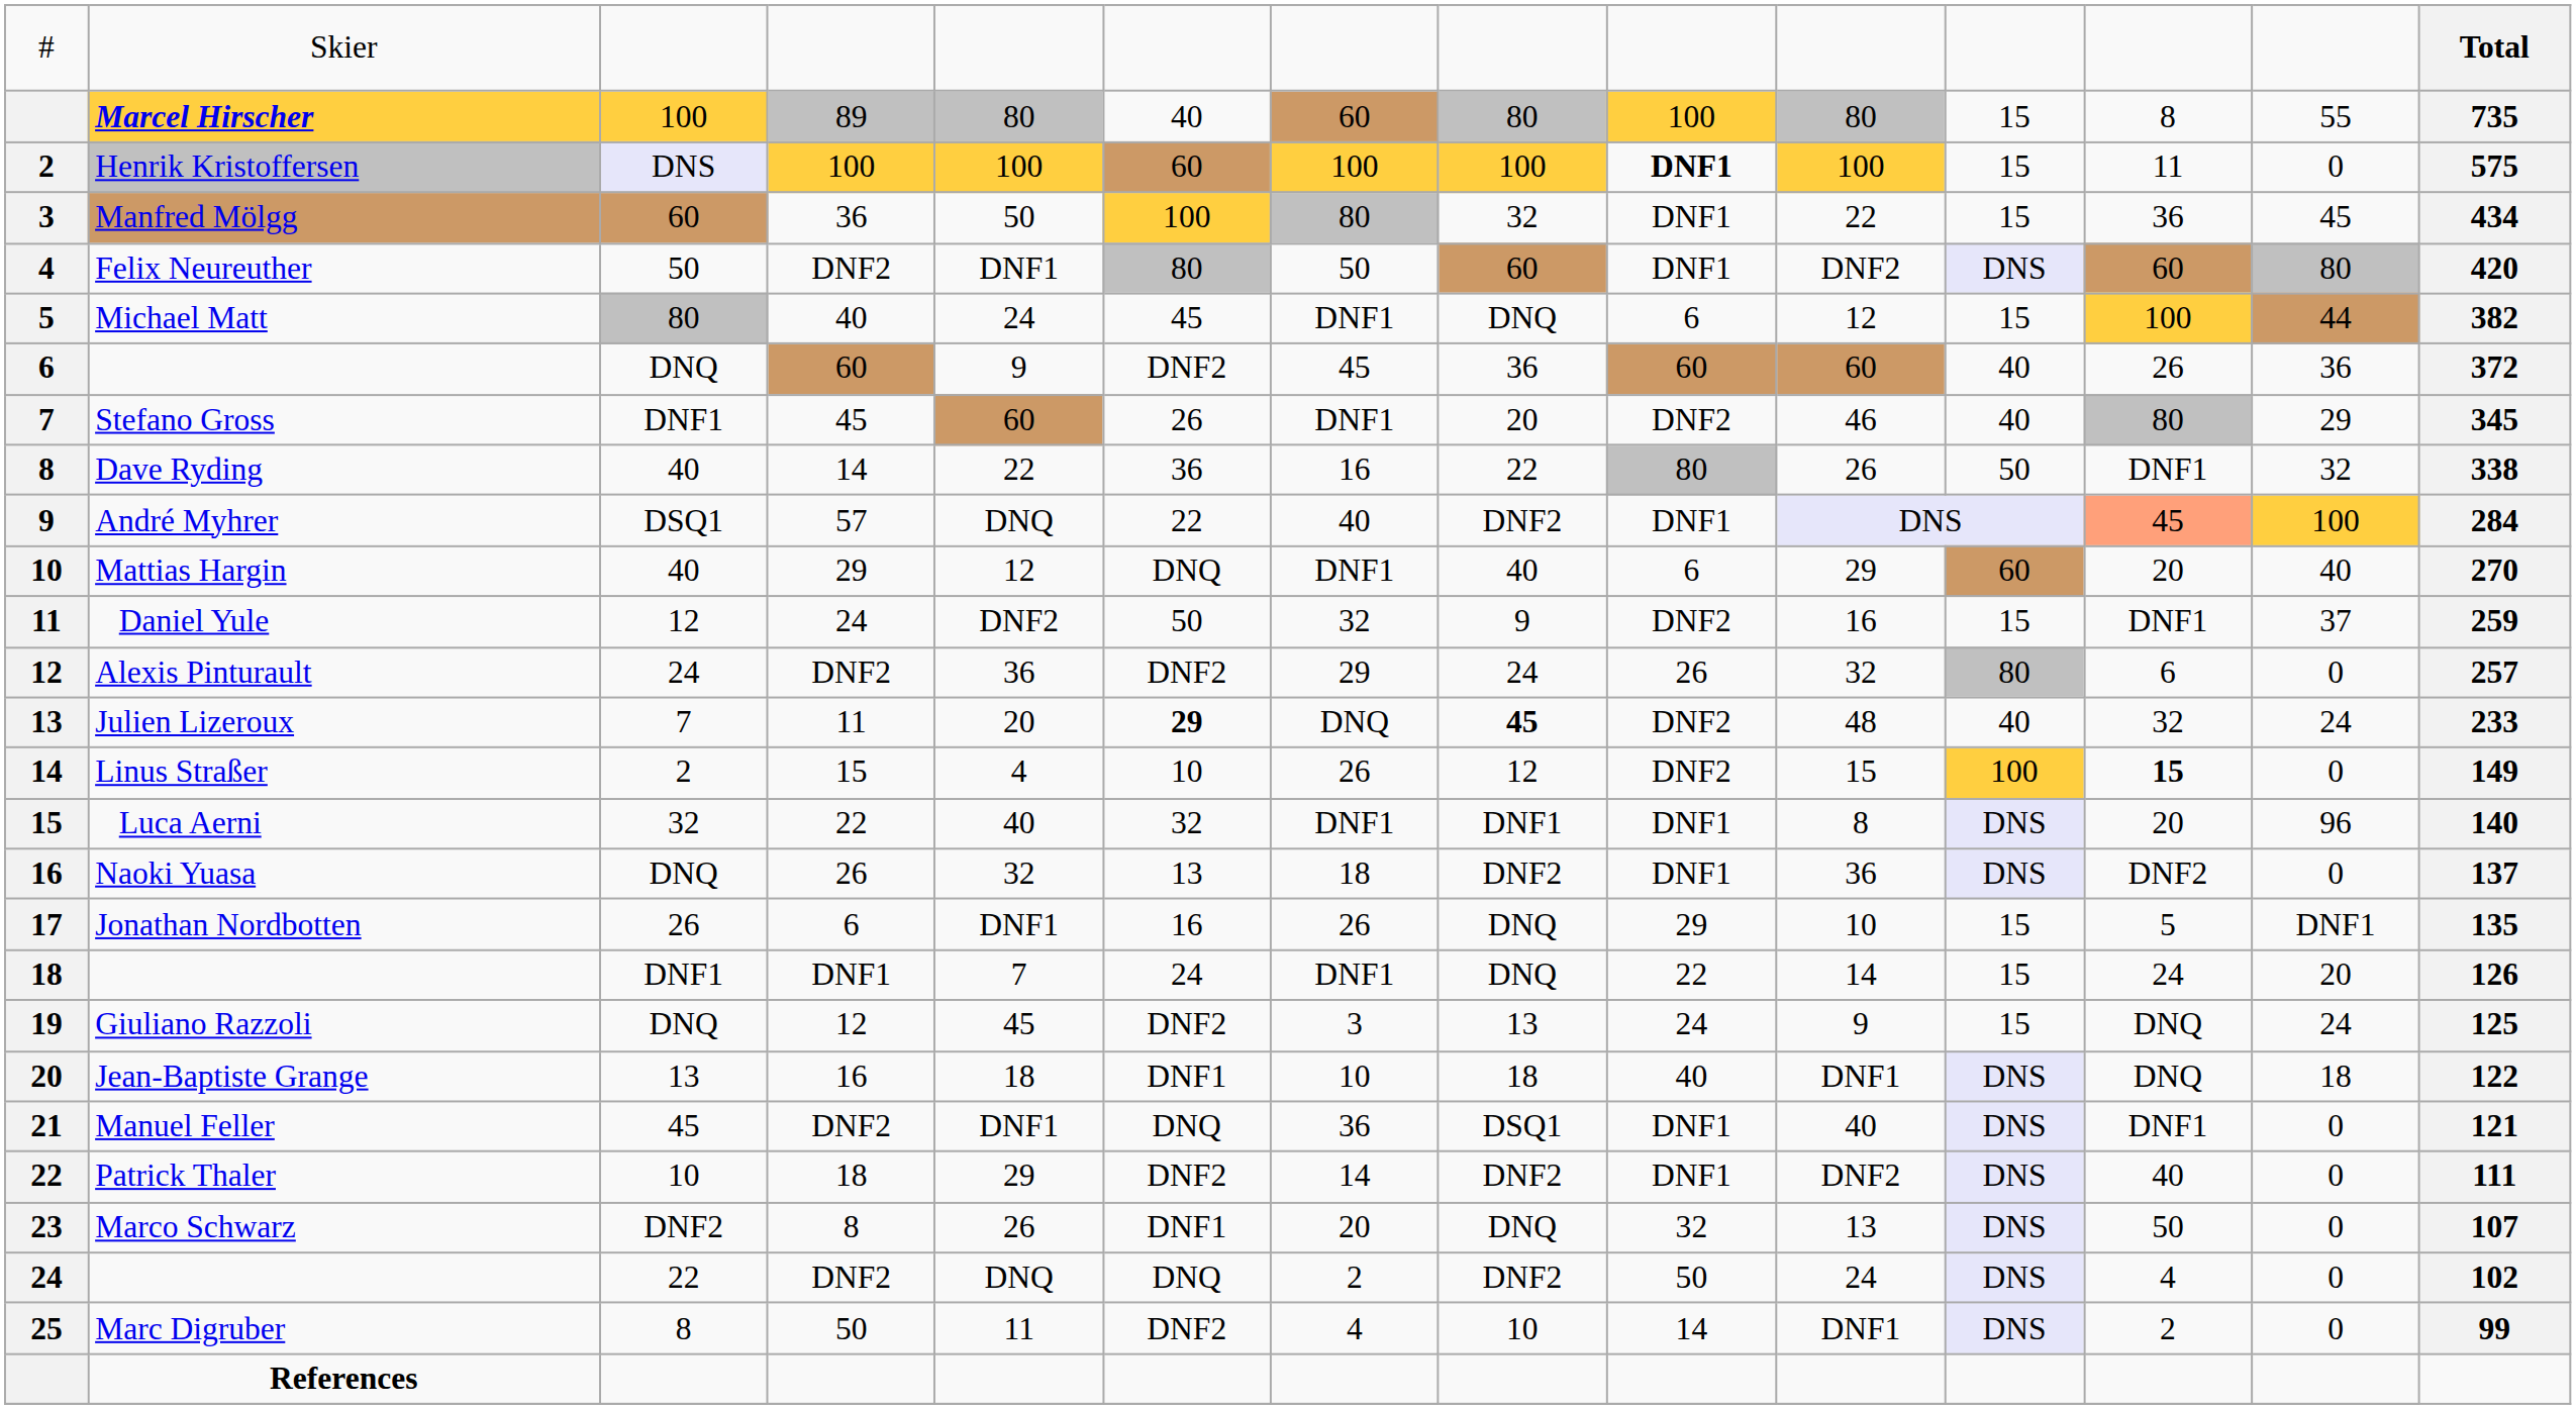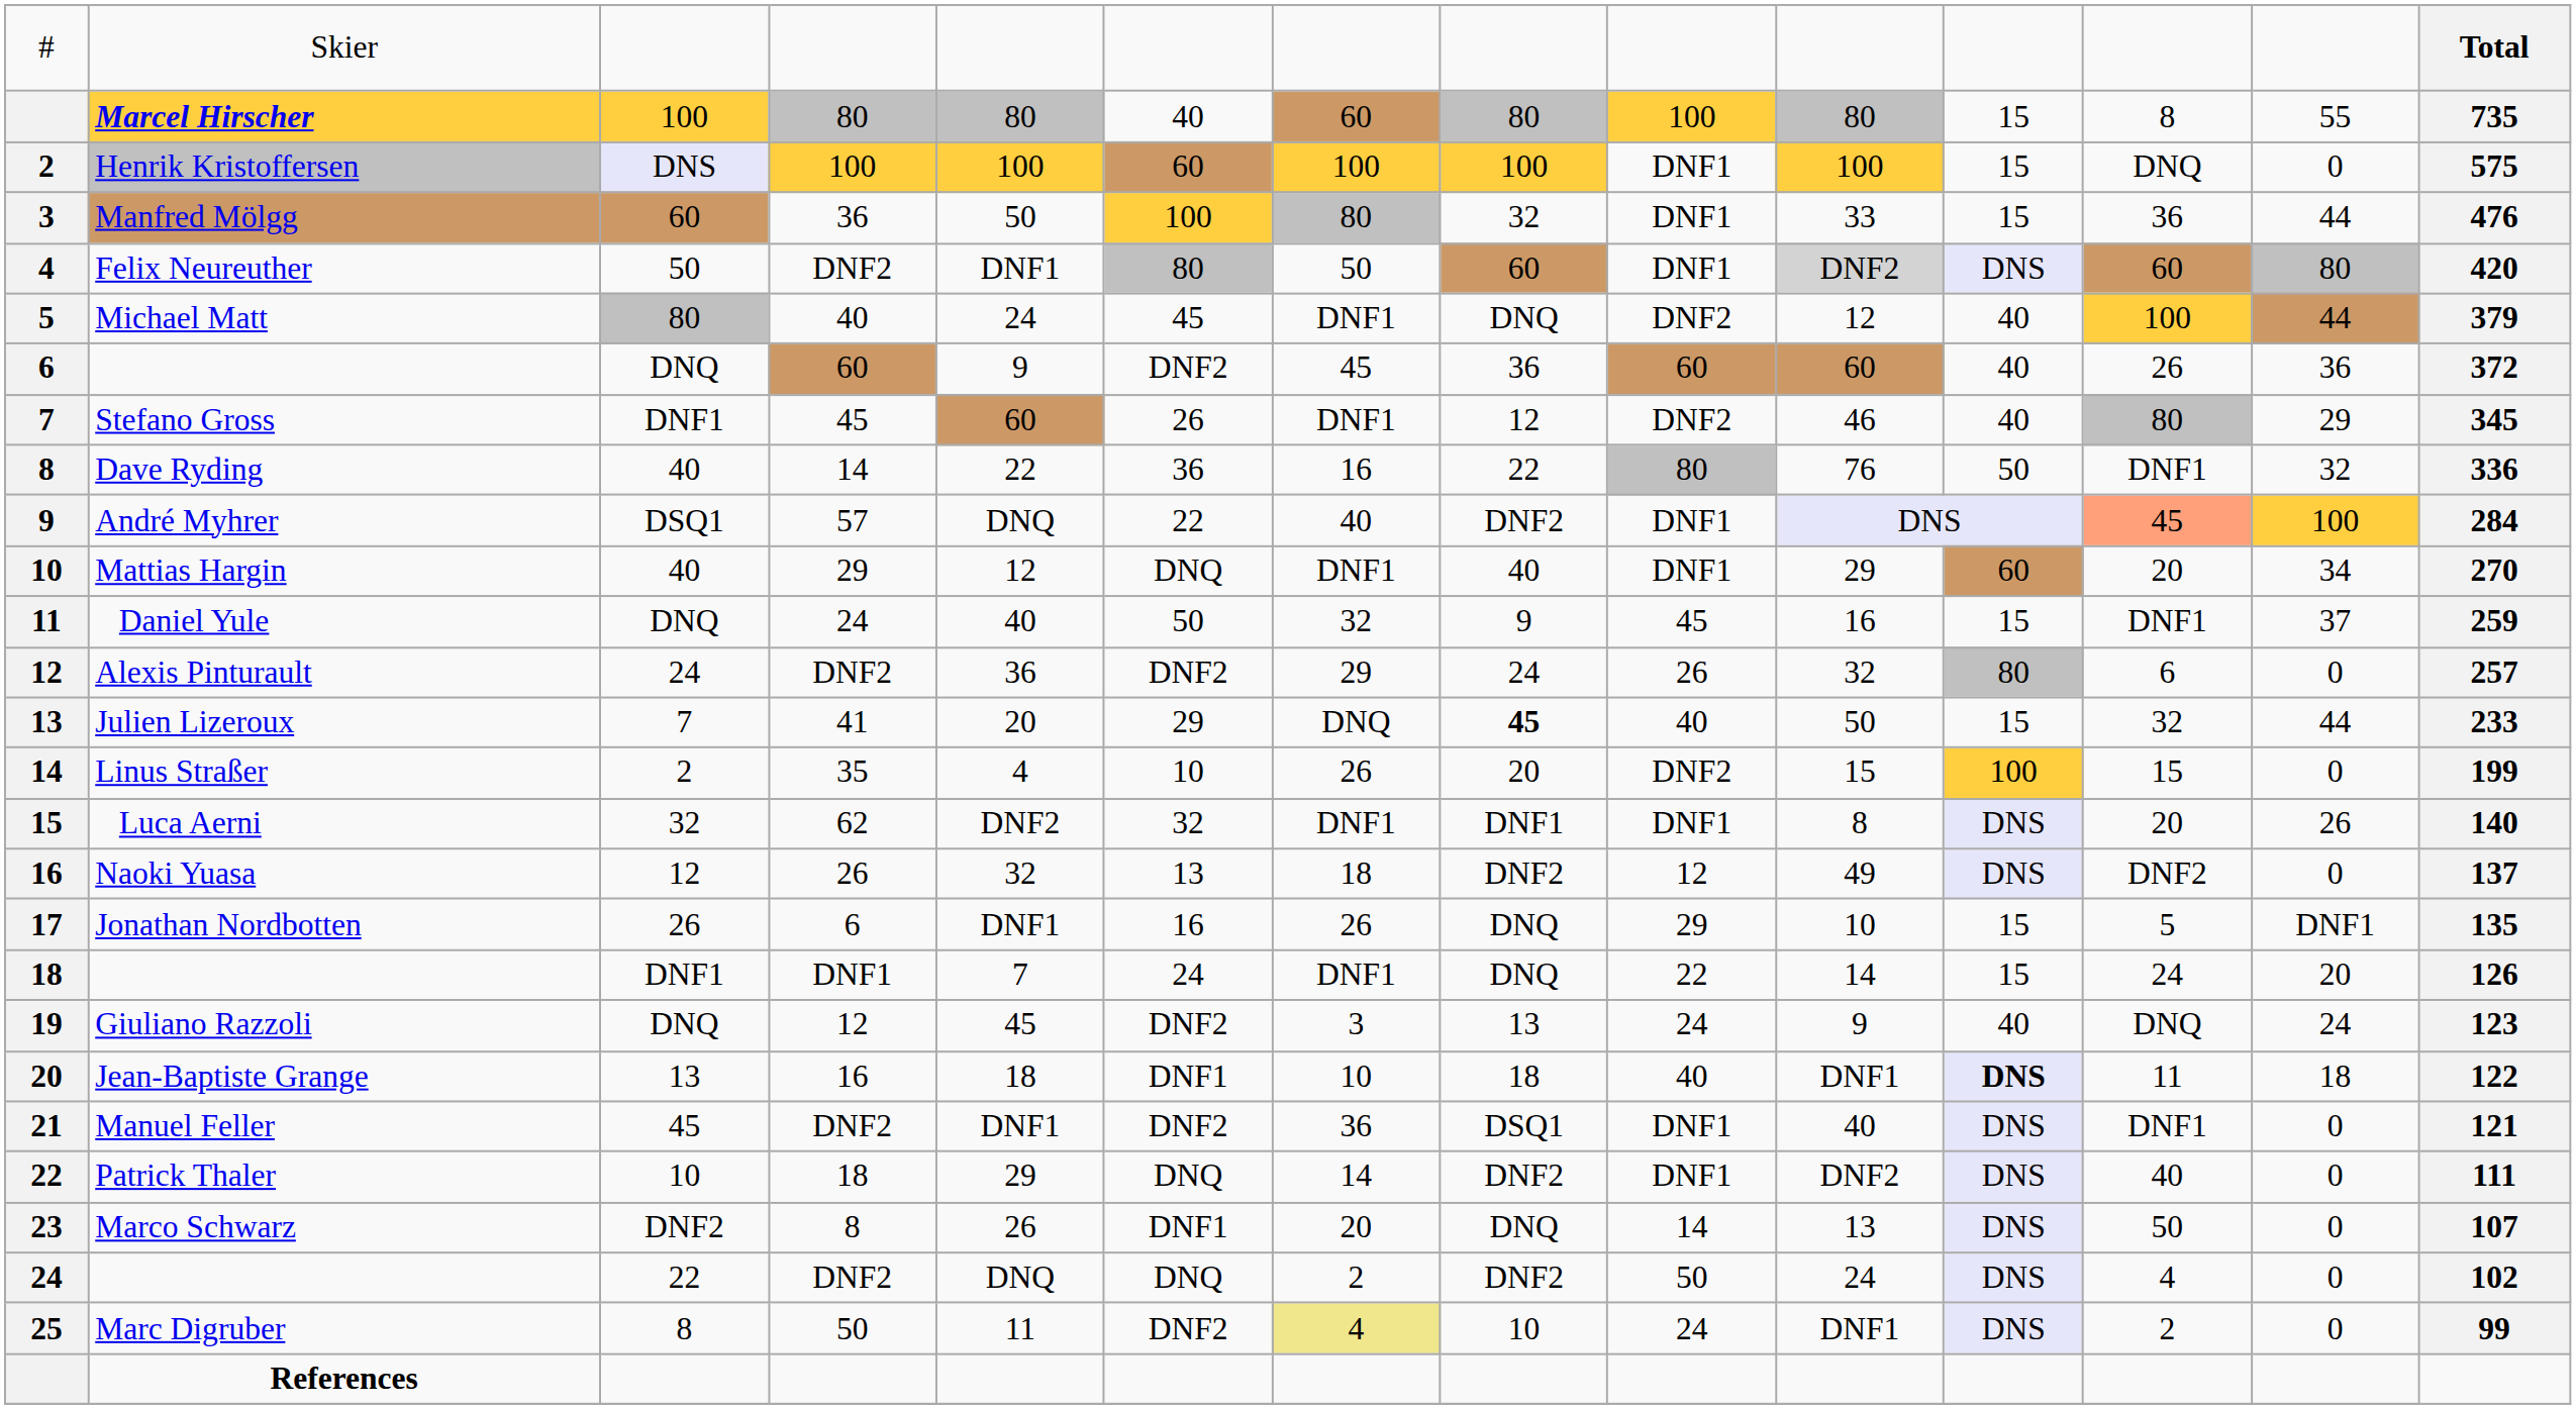Marcel Hirscher | column 4: 89 -> 80
Henrik Kristoffersen | column 9: bold -> normal
Henrik Kristoffersen | column 12: 11 -> DNQ
Manfred Mölgg | column 10: 22 -> 33
Manfred Mölgg | column 13: 45 -> 44
Manfred Mölgg | column 14: 434 -> 476
Felix Neureuther | column 10: no background -> lightgrey background
Michael Matt | column 9: 6 -> DNF2
Michael Matt | column 11: 15 -> 40
Michael Matt | column 14: 382 -> 379
Stefano Gross | column 8: 20 -> 12
Dave Ryding | column 10: 26 -> 76
Dave Ryding | column 14: 338 -> 336
Mattias Hargin | column 9: 6 -> DNF1
Mattias Hargin | column 13: 40 -> 34
Daniel Yule | column 3: 12 -> DNQ
Daniel Yule | column 5: DNF2 -> 40
Daniel Yule | column 9: DNF2 -> 45
Julien Lizeroux | column 4: 11 -> 41
Julien Lizeroux | column 6: bold -> normal
Julien Lizeroux | column 9: DNF2 -> 40
Julien Lizeroux | column 10: 48 -> 50
Julien Lizeroux | column 11: 40 -> 15
Julien Lizeroux | column 13: 24 -> 44
Linus Straßer | column 4: 15 -> 35
Linus Straßer | column 8: 12 -> 20
Linus Straßer | column 12: bold -> normal
Linus Straßer | column 14: 149 -> 199
Luca Aerni | column 4: 22 -> 62
Luca Aerni | column 5: 40 -> DNF2
Luca Aerni | column 13: 96 -> 26
Naoki Yuasa | column 3: DNQ -> 12
Naoki Yuasa | column 9: DNF1 -> 12
Naoki Yuasa | column 10: 36 -> 49
Giuliano Razzoli | column 11: 15 -> 40
Giuliano Razzoli | column 14: 125 -> 123
Jean-Baptiste Grange | column 11: normal -> bold
Jean-Baptiste Grange | column 12: DNQ -> 11
Manuel Feller | column 6: DNQ -> DNF2
Patrick Thaler | column 6: DNF2 -> DNQ
Marco Schwarz | column 9: 32 -> 14
Marc Digruber | column 7: no background -> khaki background
Marc Digruber | column 9: 14 -> 24
